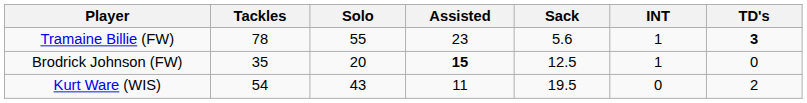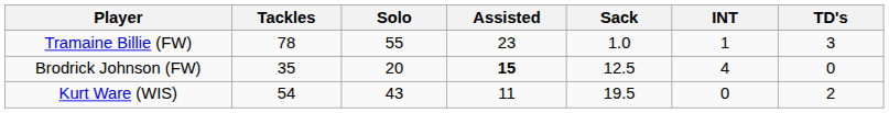Tramaine Billie (FW) | Sack: 5.6 -> 1.0
Tramaine Billie (FW) | TD's: bold -> normal
Brodrick Johnson (FW) | INT: 1 -> 4
